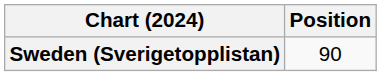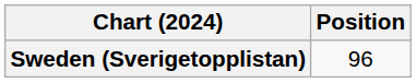Sweden (Sverigetopplistan) | Position: 90 -> 96
